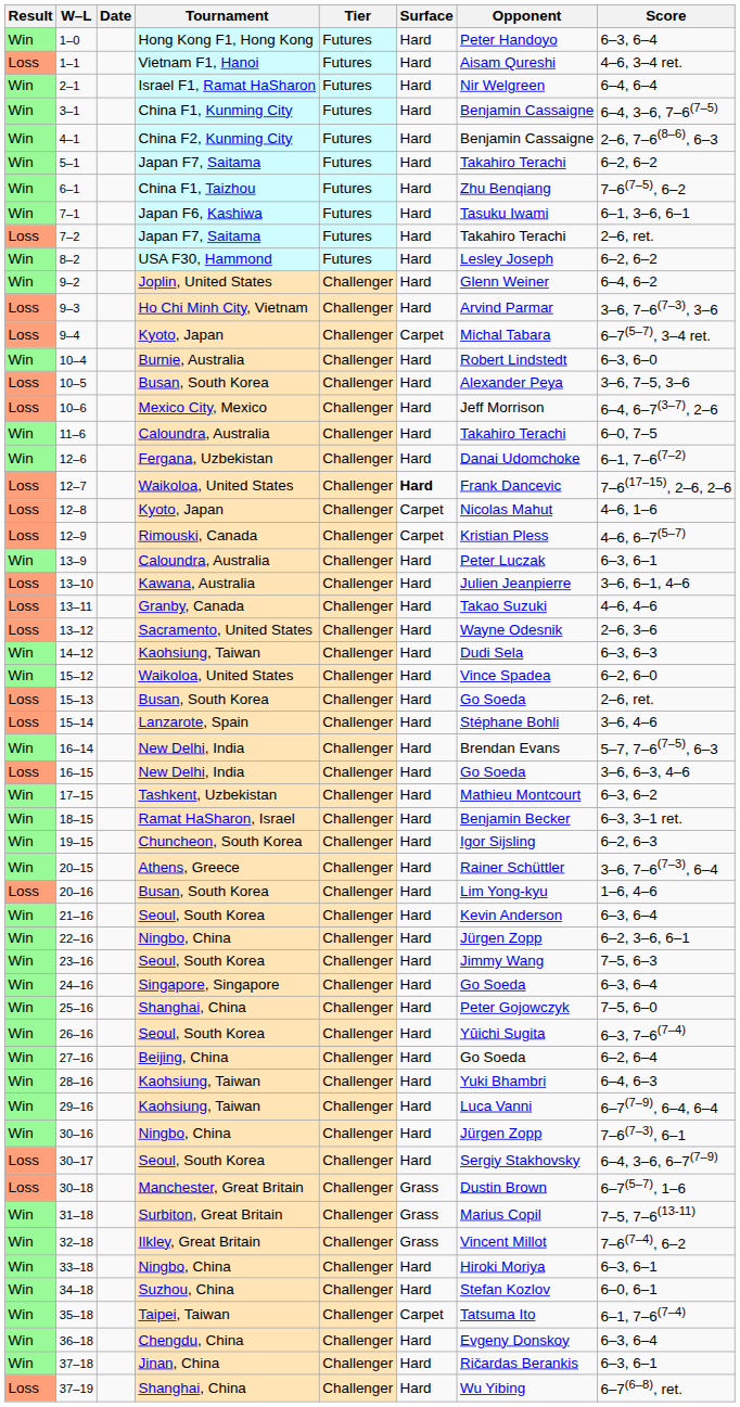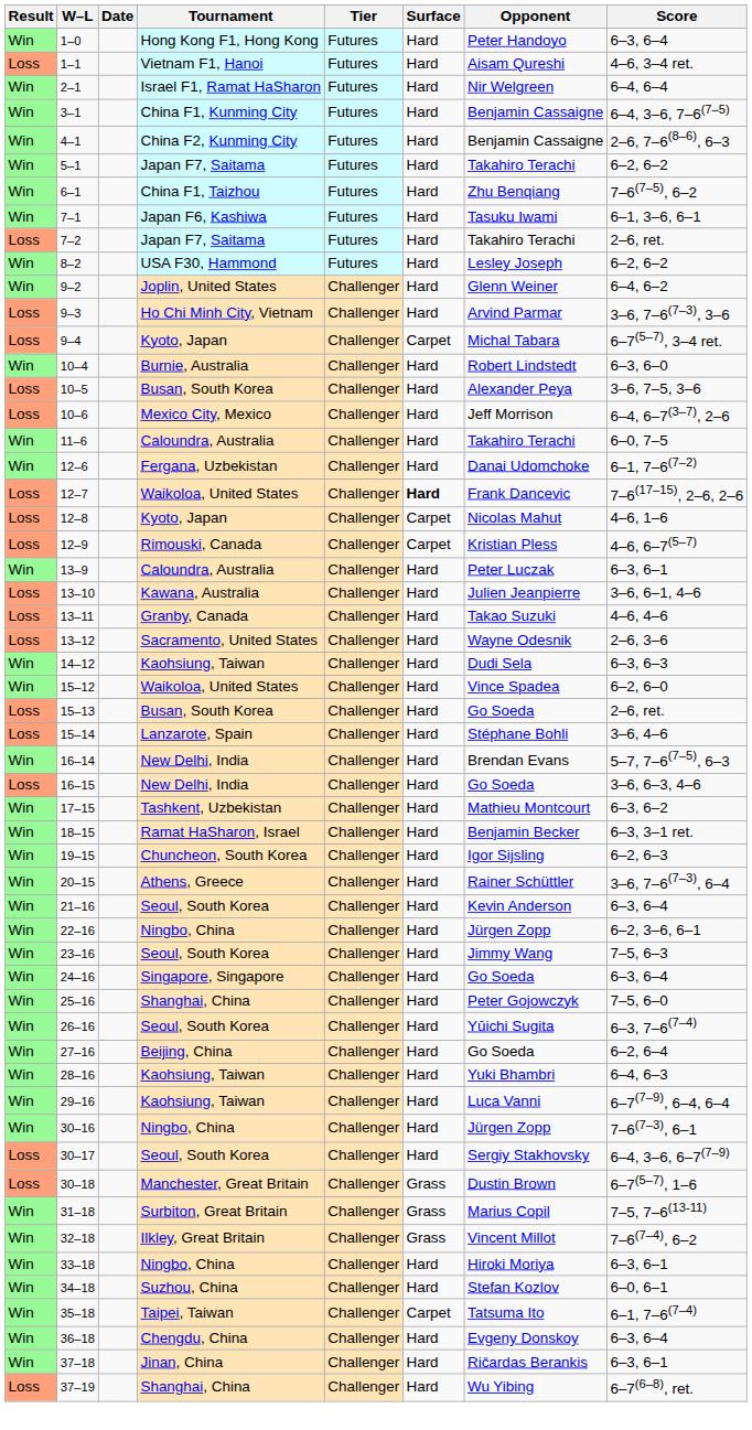- row: Loss | 20–16 | Busan, South Korea | Challenger | Hard | Lim Yong-kyu | 1–6, 4–6
